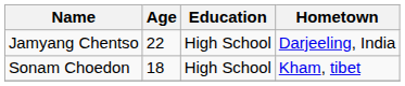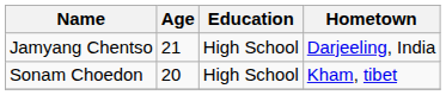Jamyang Chentso | Age: 22 -> 21
Sonam Choedon | Age: 18 -> 20
